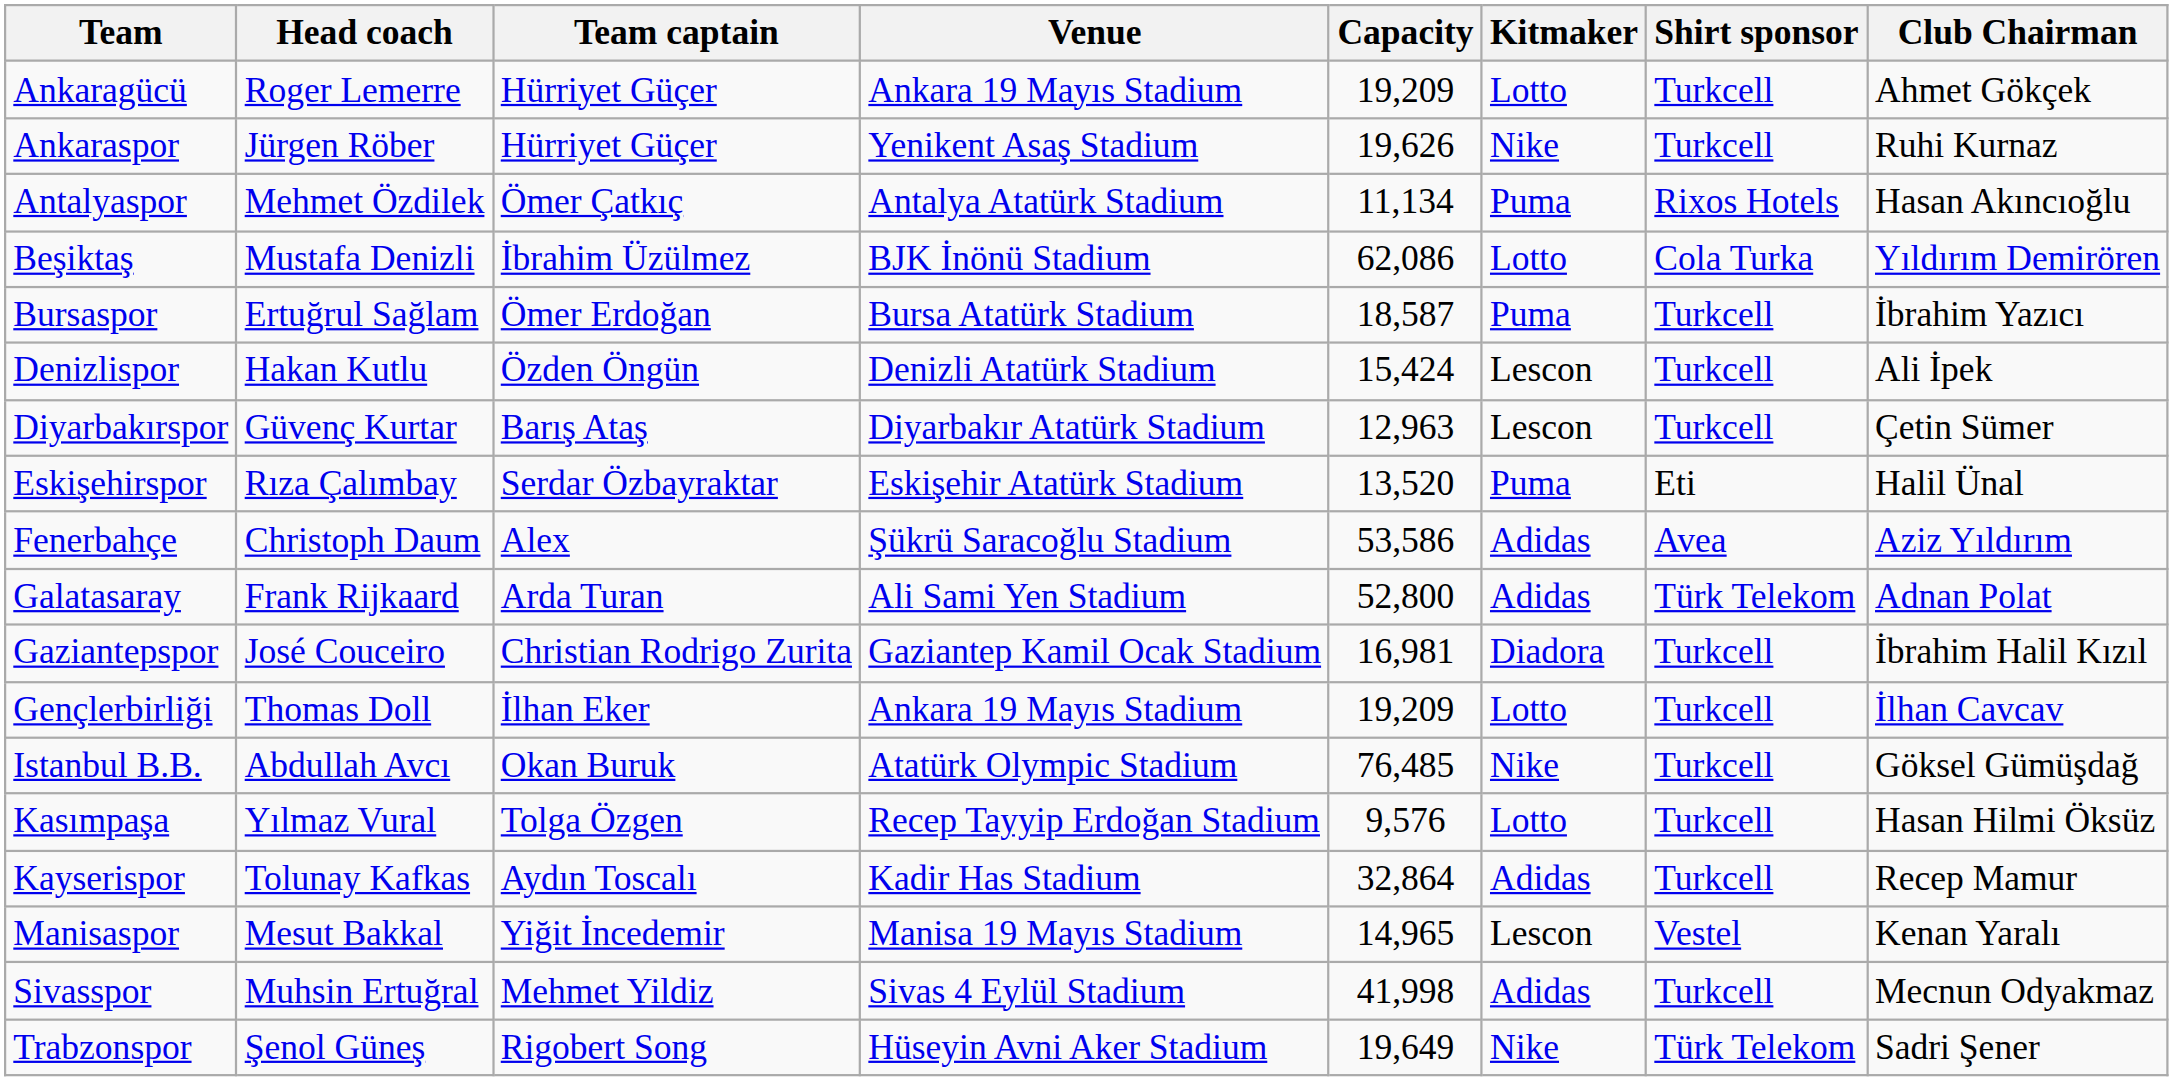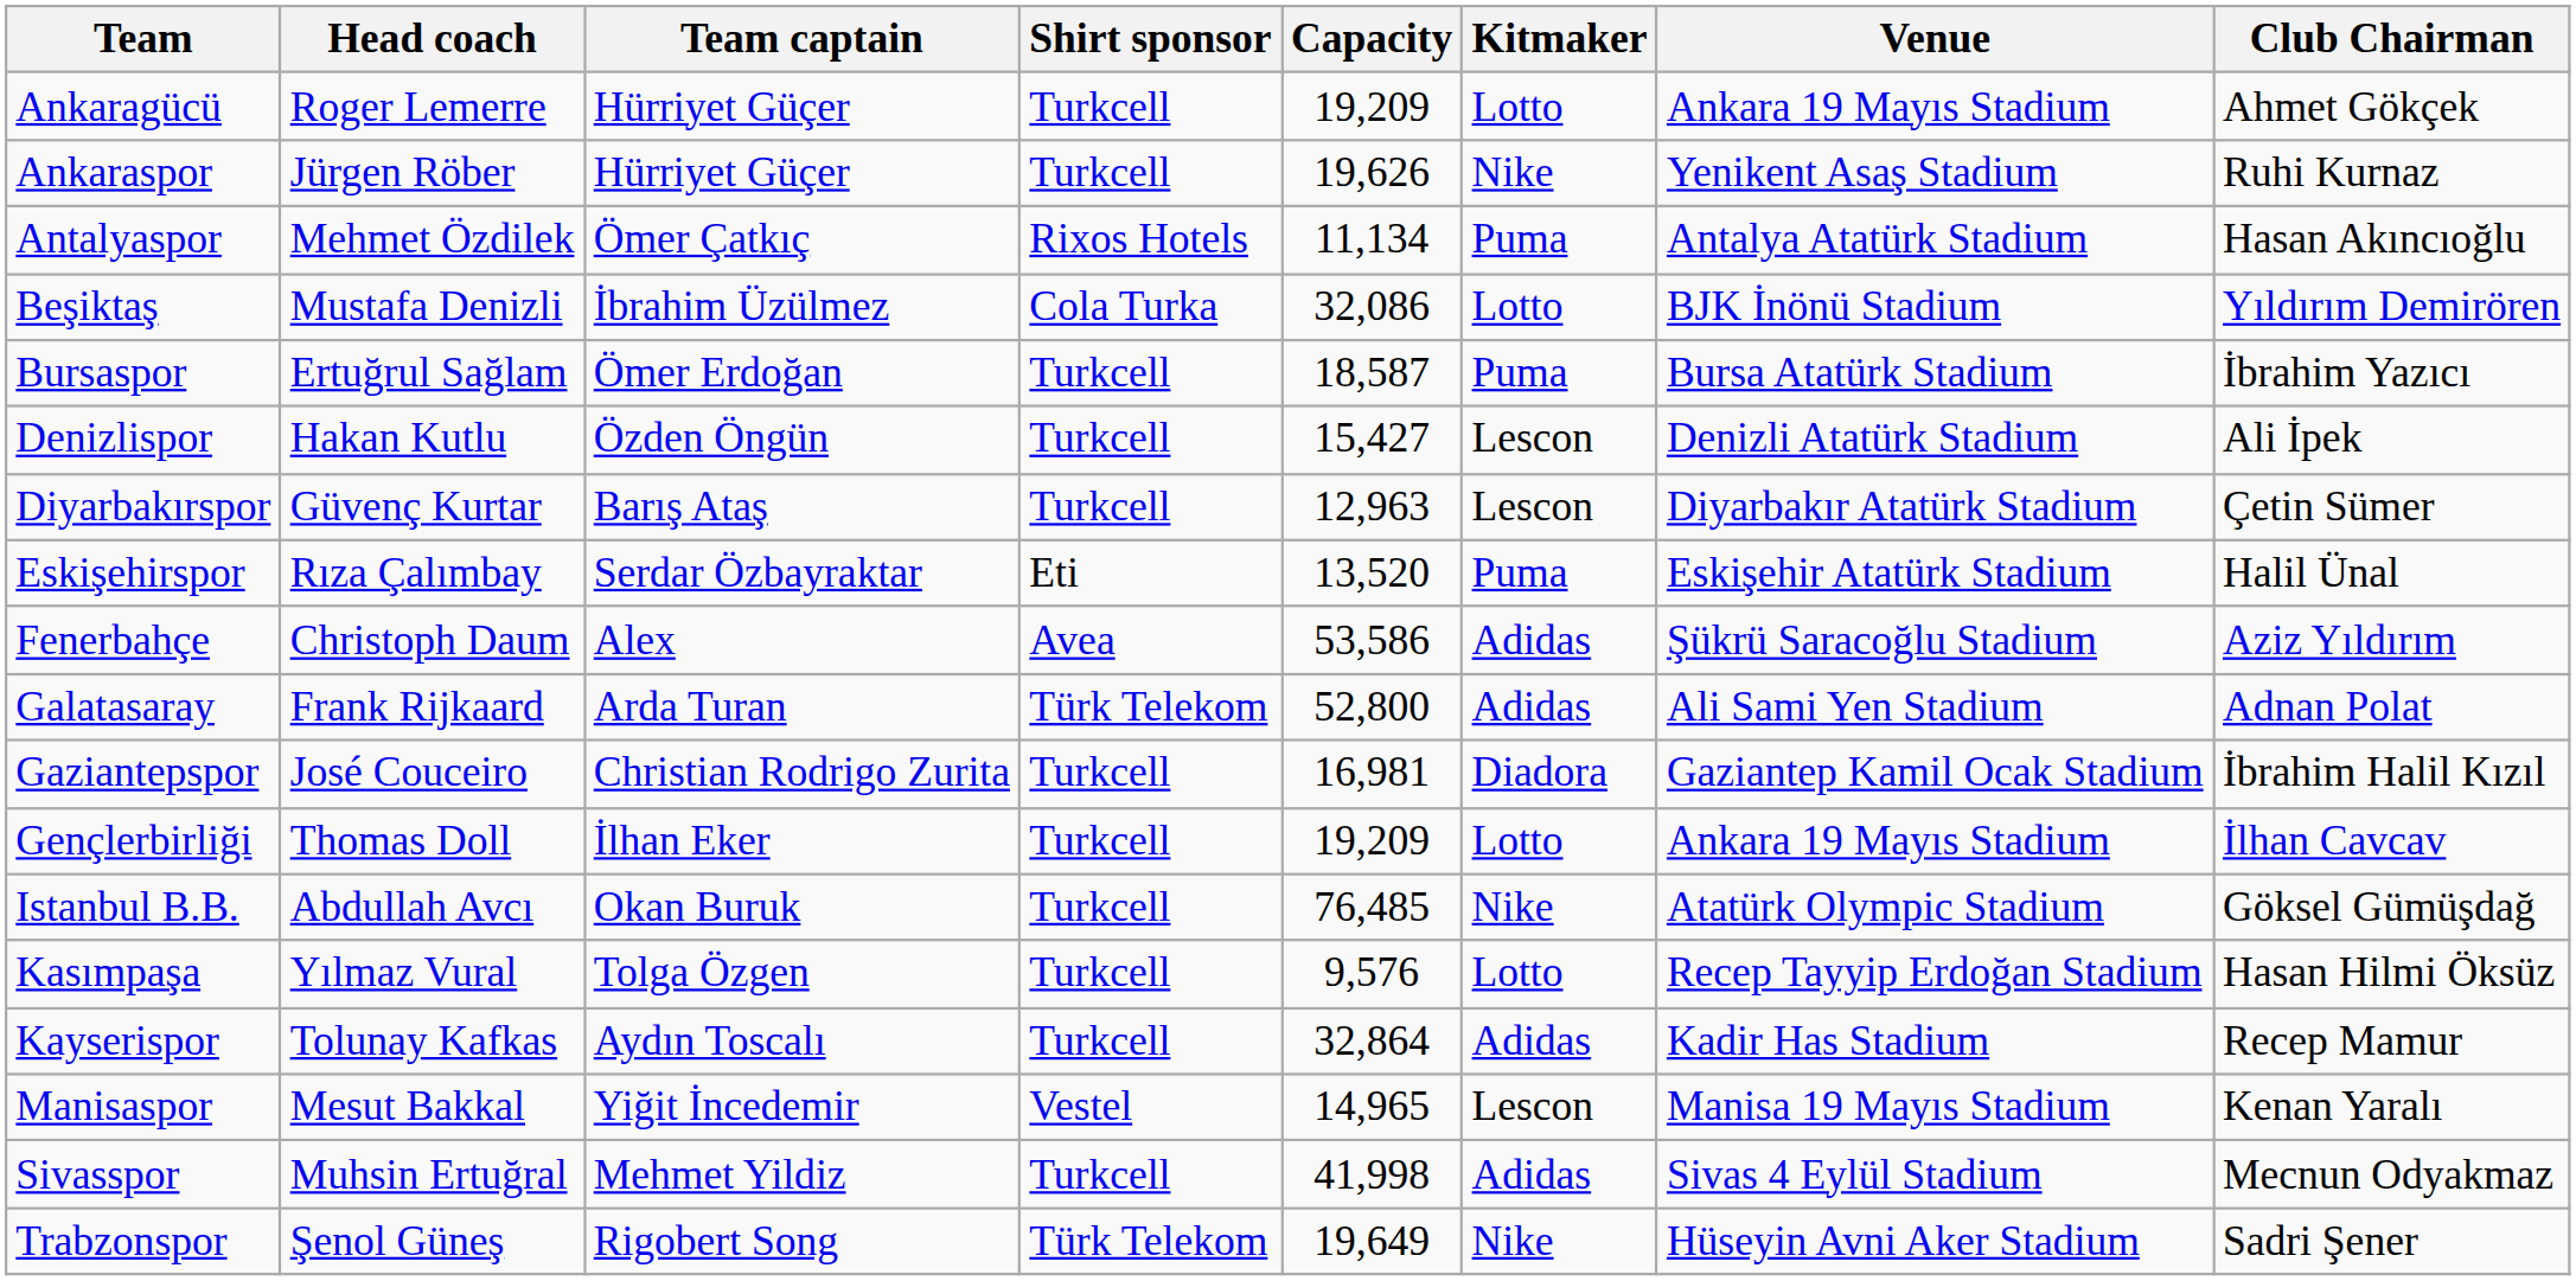columns swapped: Venue <-> Shirt sponsor
Beşiktaş | Capacity: 62,086 -> 32,086
Denizlispor | Capacity: 15,424 -> 15,427
